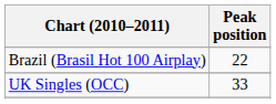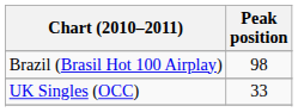Brazil (Brasil Hot 100 Airplay) | Peak position: 22 -> 98
